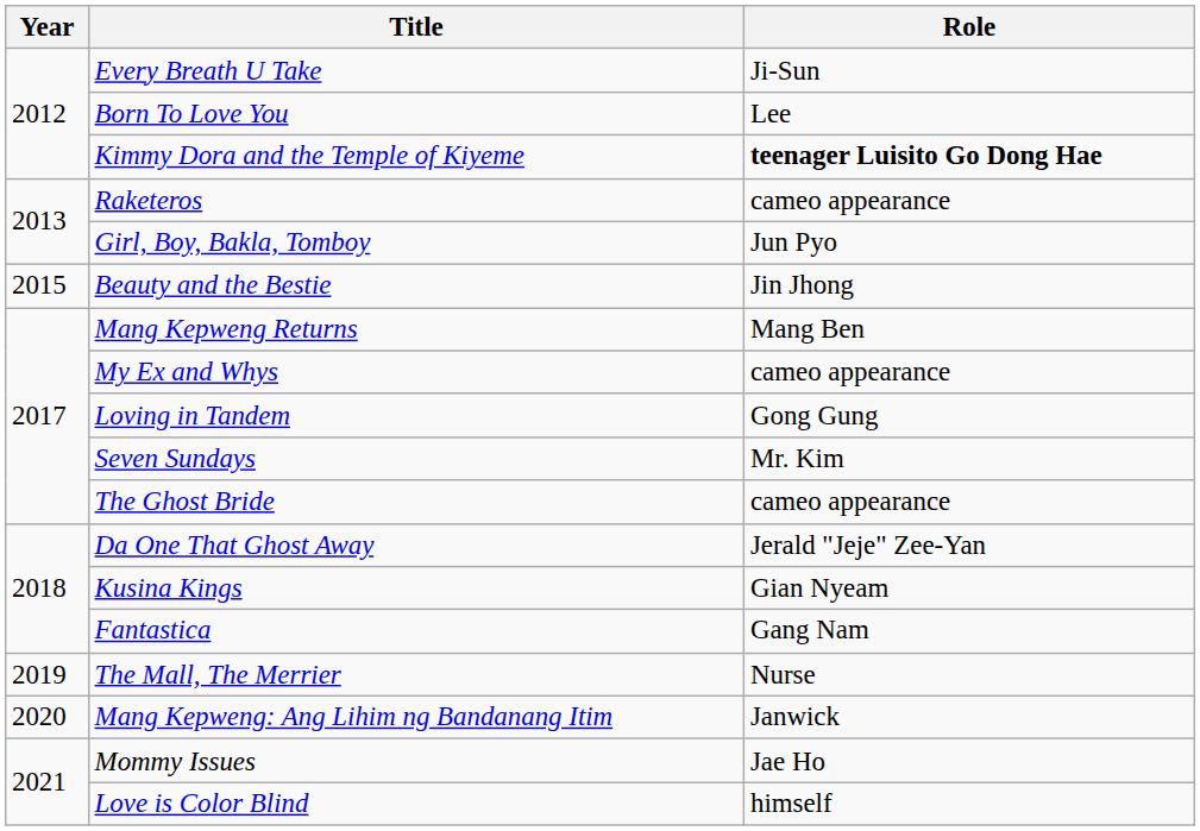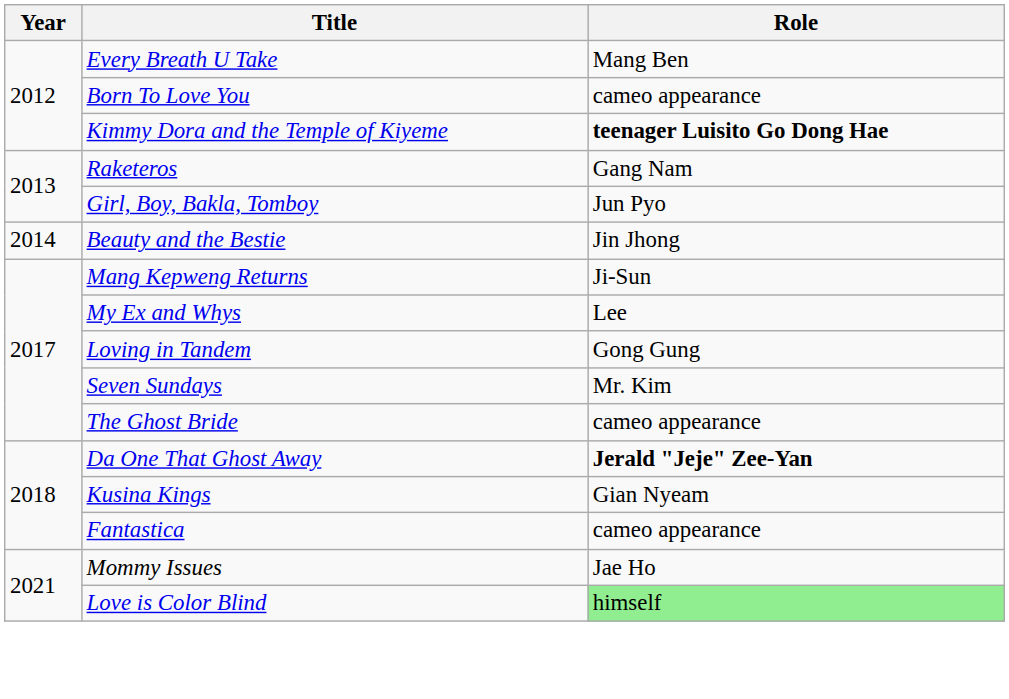Every Breath U Take | Role: Ji-Sun -> Mang Ben
Born To Love You | Role: Lee -> cameo appearance
Raketeros | Role: cameo appearance -> Gang Nam
Beauty and the Bestie | Year: 2015 -> 2014
Mang Kepweng Returns | Role: Mang Ben -> Ji-Sun
My Ex and Whys | Role: cameo appearance -> Lee
Da One That Ghost Away | Role: normal -> bold
Fantastica | Role: Gang Nam -> cameo appearance
- row: 2019 | The Mall, The Merrier | Nurse
- row: 2020 | Mang Kepweng: Ang Lihim ng Bandanang Itim | Janwick
Love is Color Blind | Role: no background -> lightgreen background
